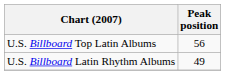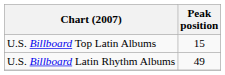U.S. Billboard Top Latin Albums | Peak position: 56 -> 15
